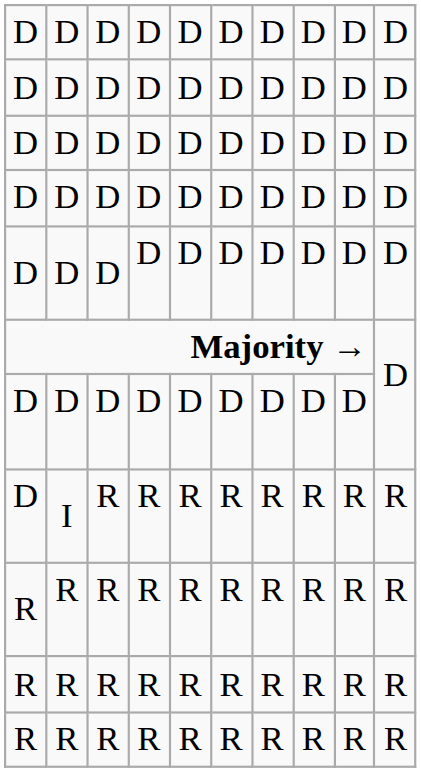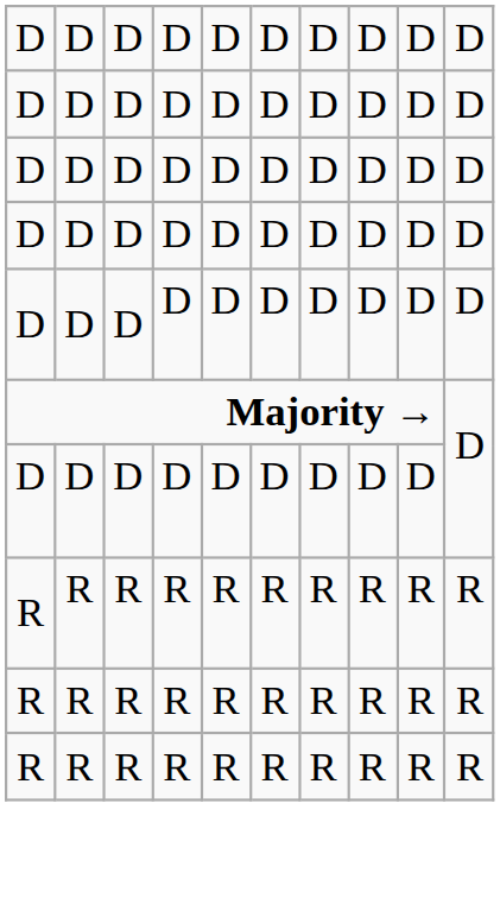- row: D | I | R | R | R | R | R | R | R | R
